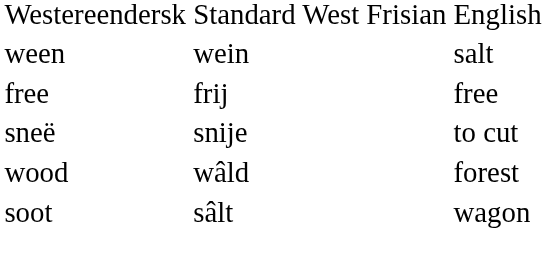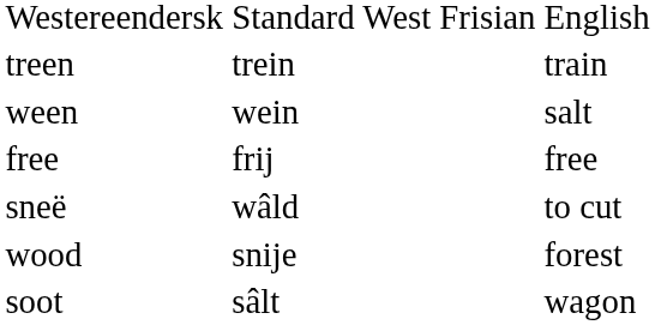+ row: treen | trein | train
sneë | column 2: snije -> wâld
wood | column 2: wâld -> snije
